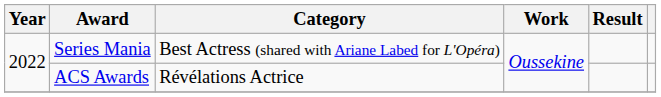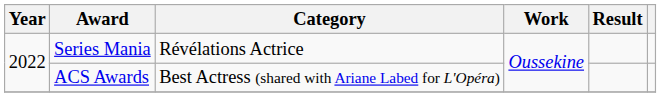Series Mania | Category: Best Actress (shared with Ariane Labed for L'Opéra) -> Révélations Actrice
ACS Awards | Category: Révélations Actrice -> Best Actress (shared with Ariane Labed for L'Opéra)
